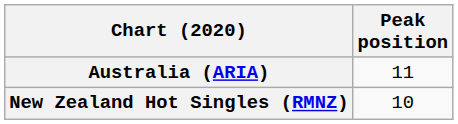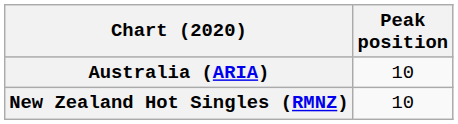Australia (ARIA) | Peak position: 11 -> 10
